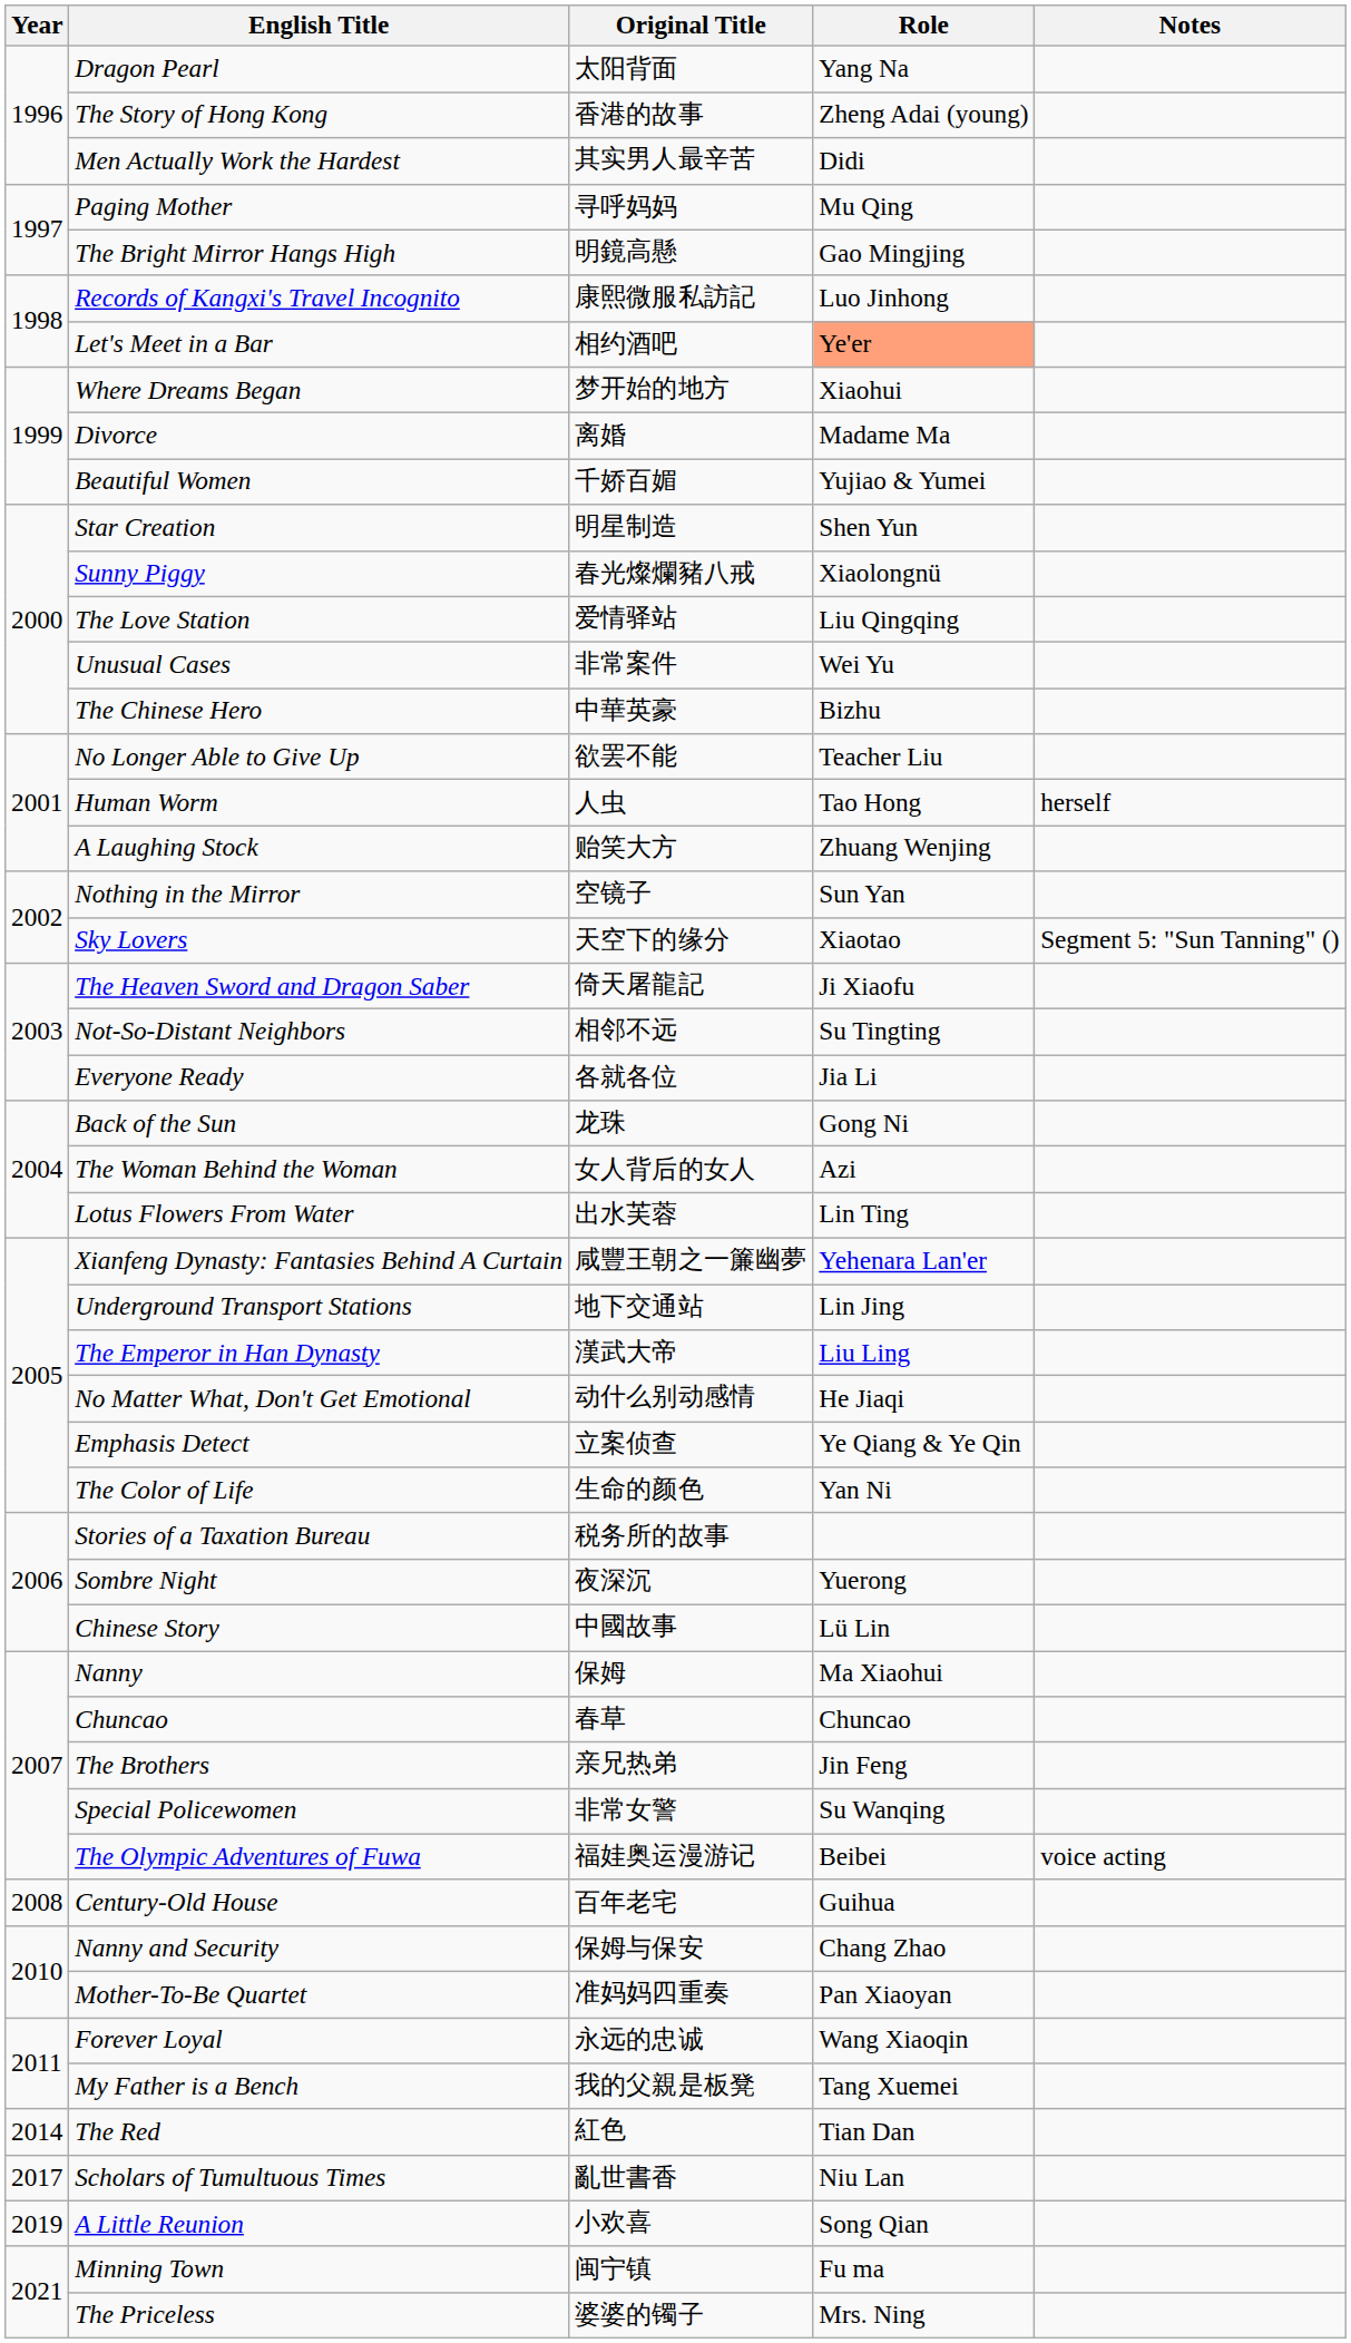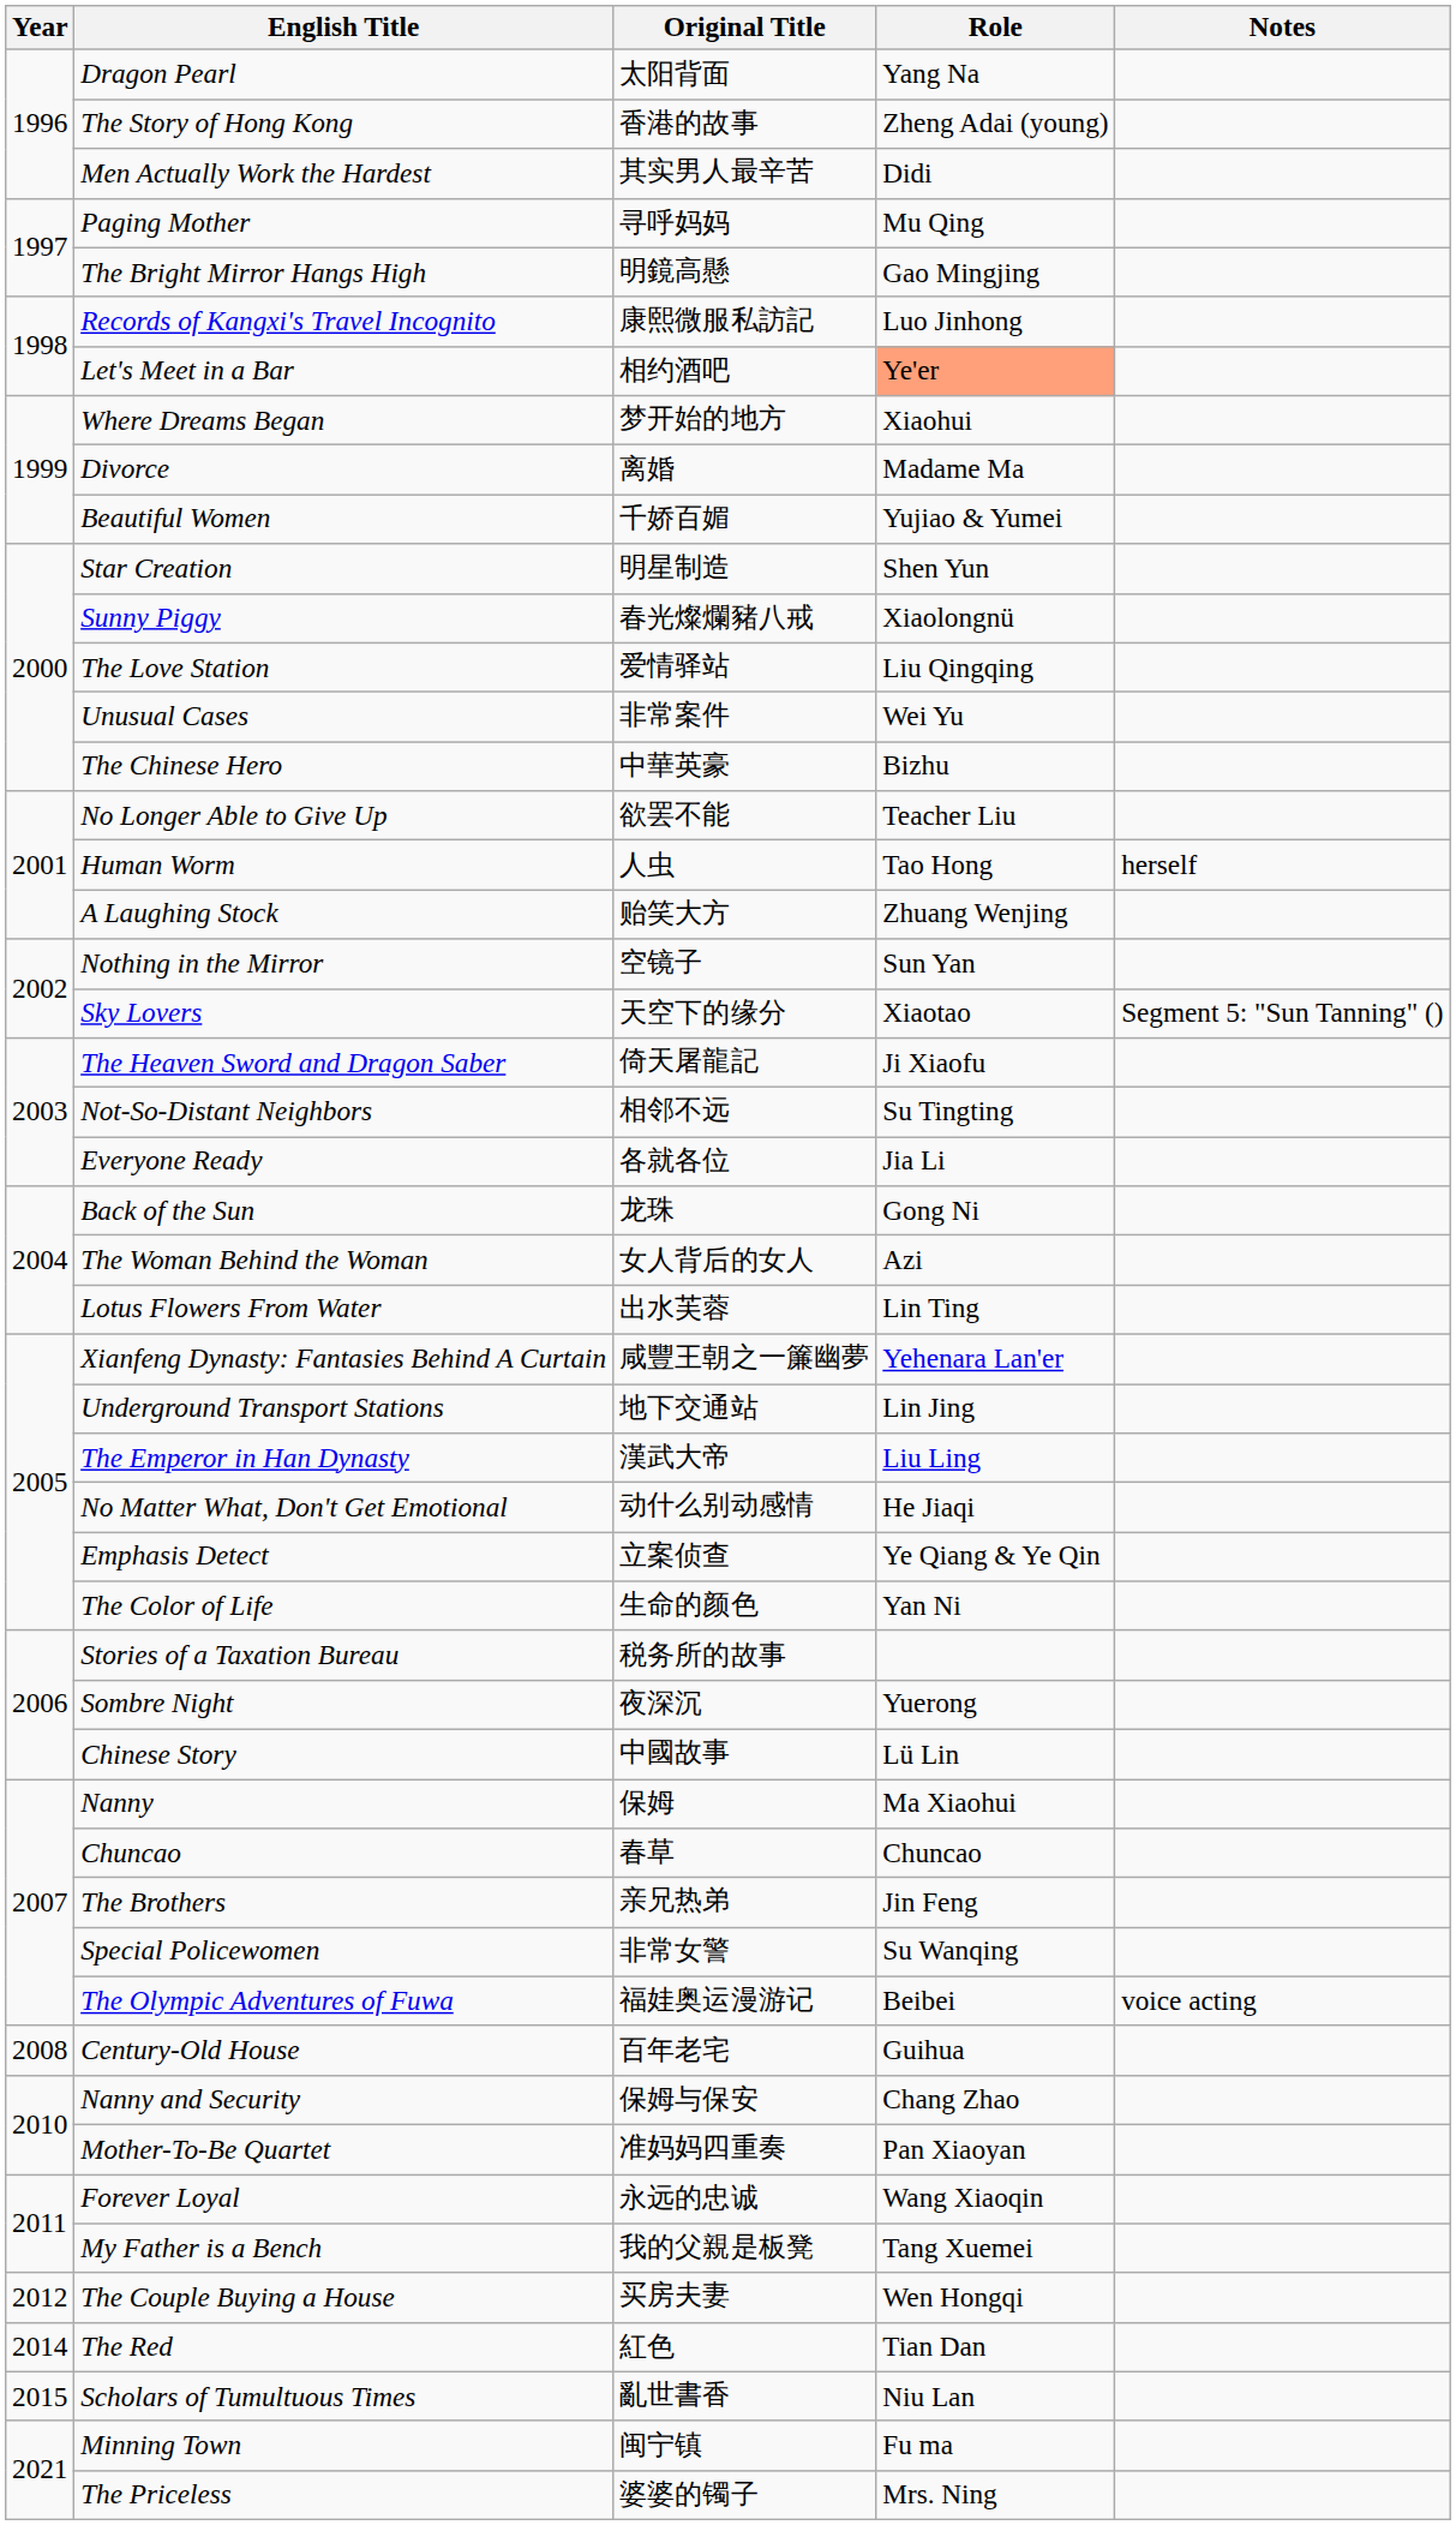+ row: 2012 | The Couple Buying a House | 买房夫妻 | Wen Hongqi
Scholars of Tumultuous Times | Year: 2017 -> 2015
- row: 2019 | A Little Reunion | 小欢喜 | Song Qian
